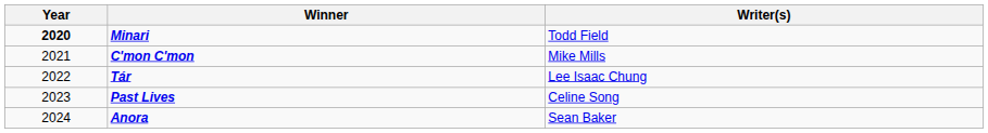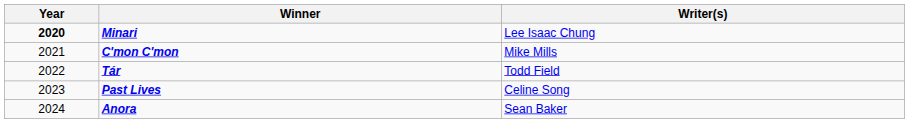Minari | Writer(s): Todd Field -> Lee Isaac Chung
Tár | Writer(s): Lee Isaac Chung -> Todd Field
